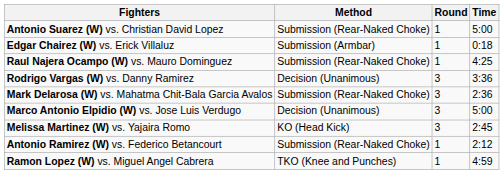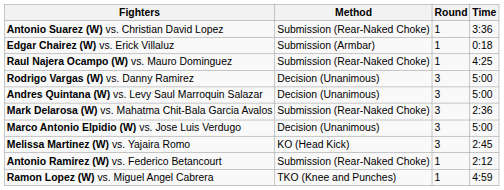Antonio Suarez (W) vs. Christian David Lopez | Time: 5:00 -> 3:36
Rodrigo Vargas (W) vs. Danny Ramirez | Time: 3:36 -> 5:00
+ row: Andres Quintana (W) vs. Levy Saul Marroquin Salazar | Decision (Unanimous) | 3 | 5:00
